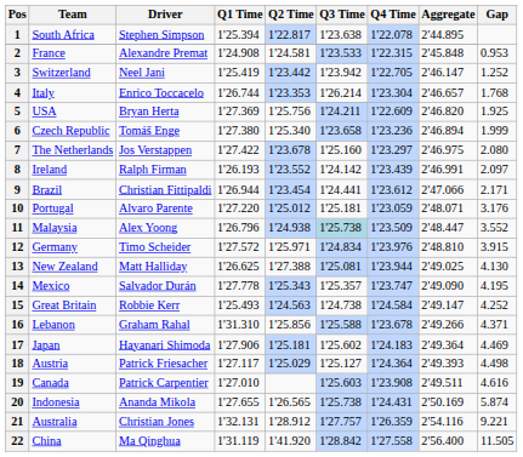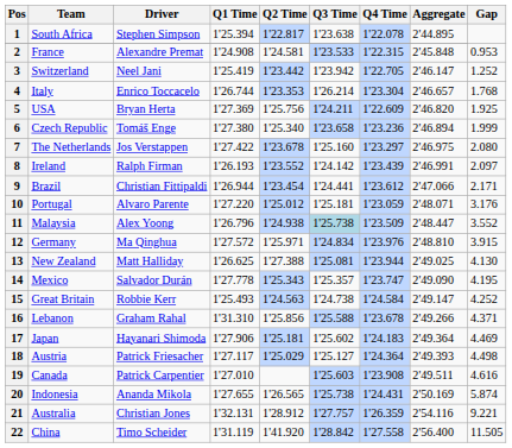12 | Driver: Timo Scheider -> Ma Qinghua
22 | Driver: Ma Qinghua -> Timo Scheider
